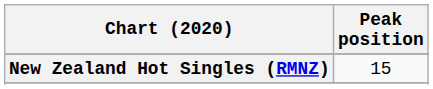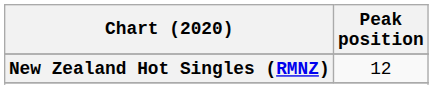New Zealand Hot Singles (RMNZ) | Peak position: 15 -> 12
